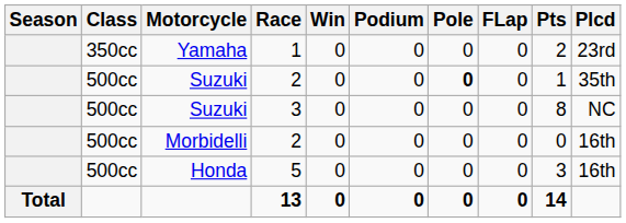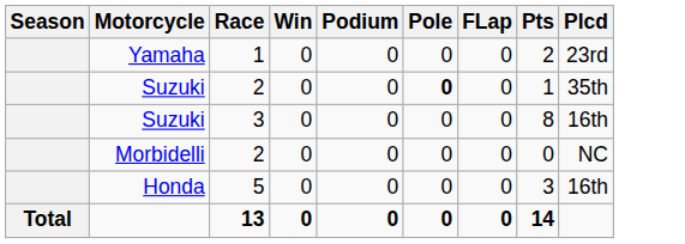- column: Class | 350cc | 500cc | 500cc | 500cc | 500cc
Suzuki / 3 | Plcd: NC -> 16th
Morbidelli | Plcd: 16th -> NC
